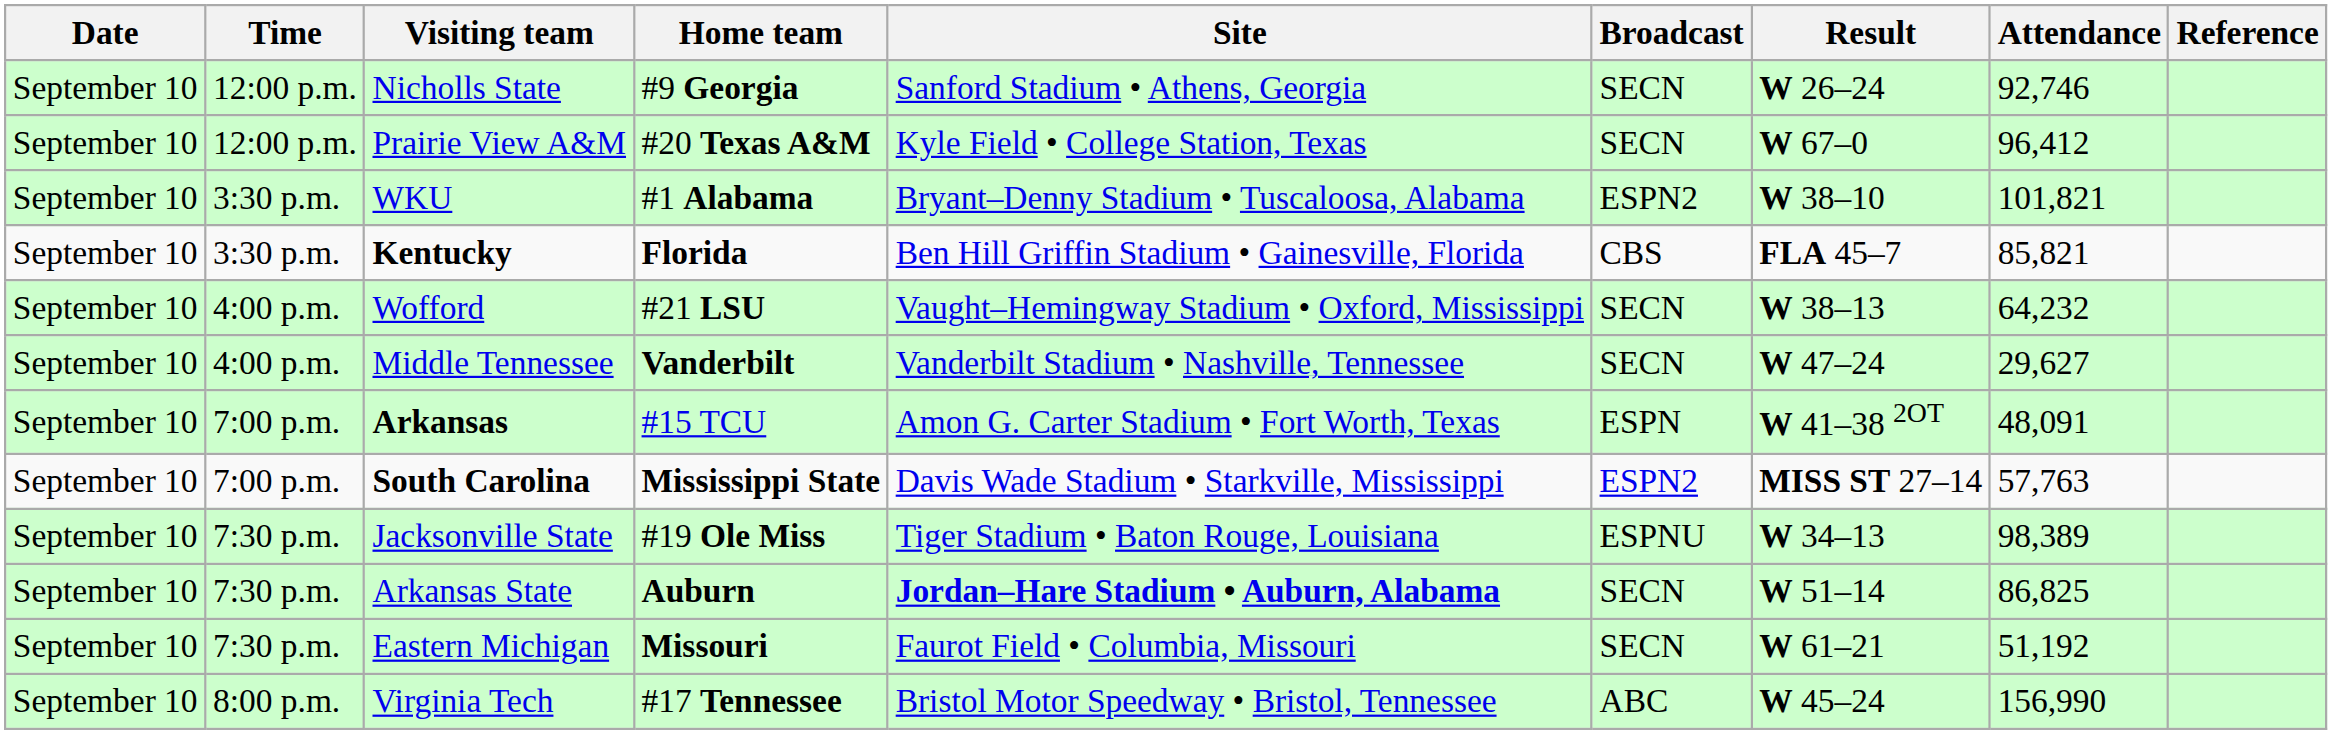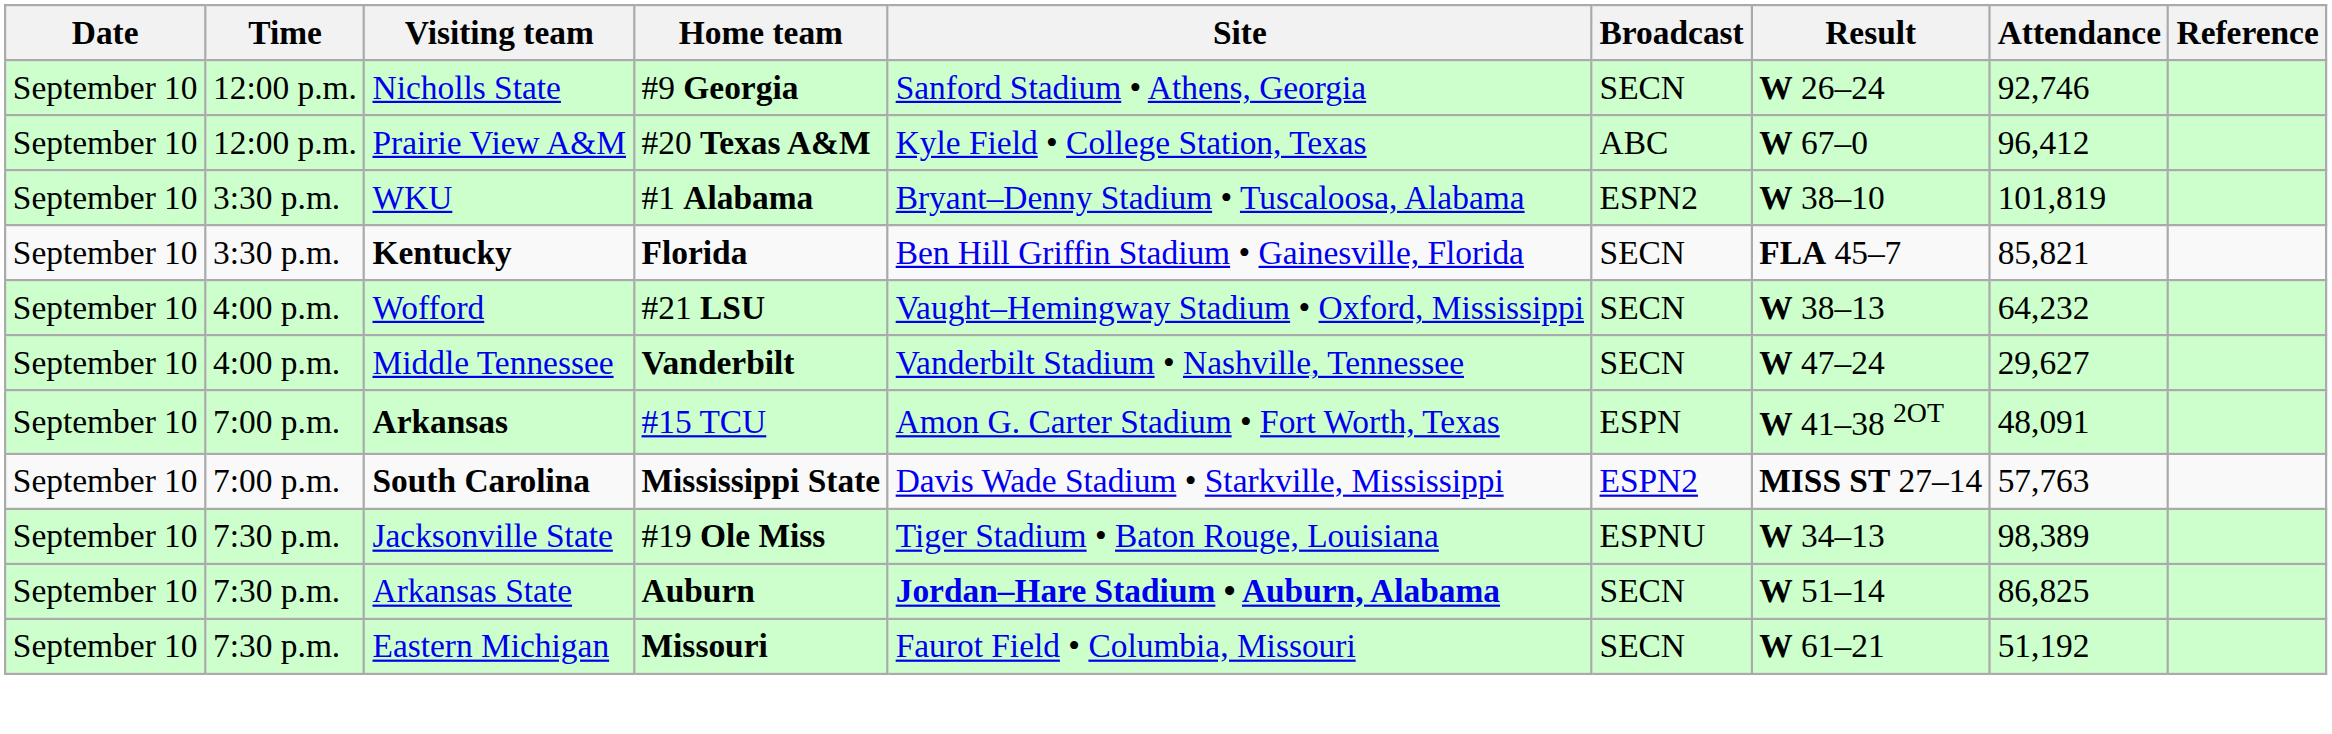Prairie View A&M | Broadcast: SECN -> ABC
WKU | Attendance: 101,821 -> 101,819
Kentucky | Broadcast: CBS -> SECN
- row: September 10 | 8:00 p.m. | Virginia Tech | #17 Tennessee | Bristol Motor Speedway • Bristol, Tennessee | ABC | W 45–24 | 156,990
